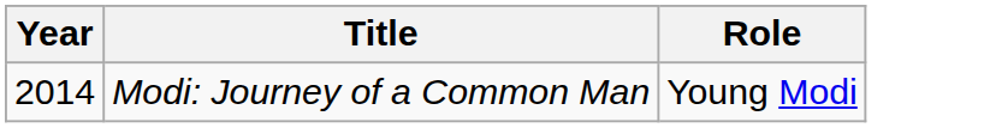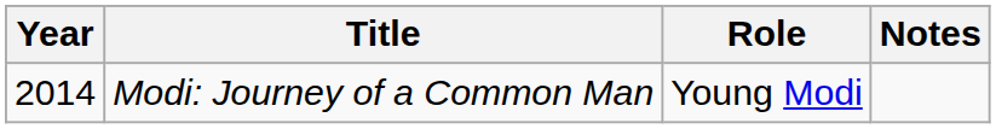+ column: Notes
